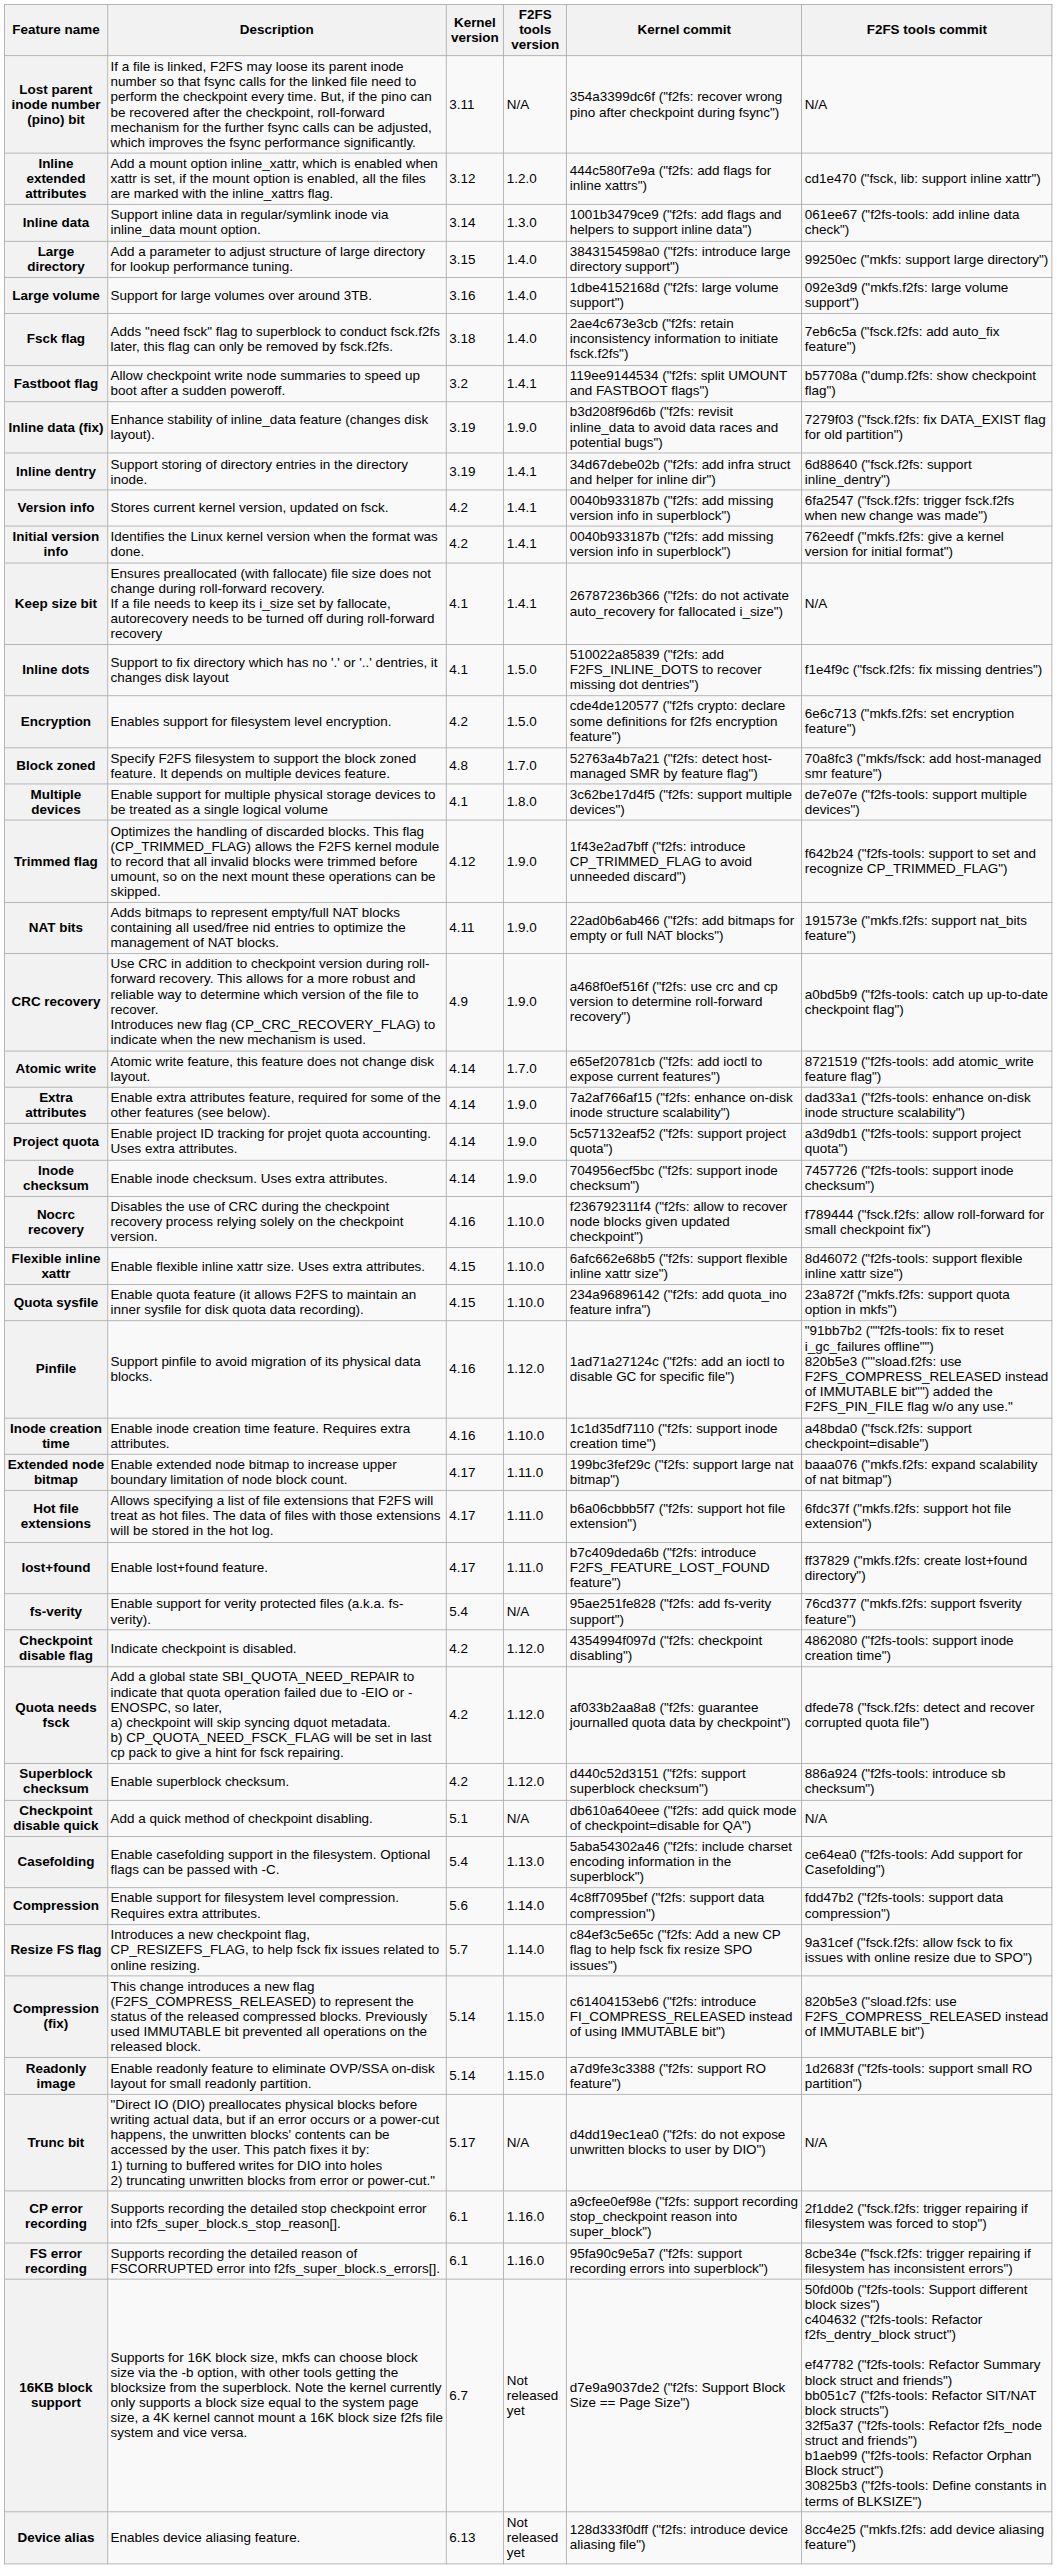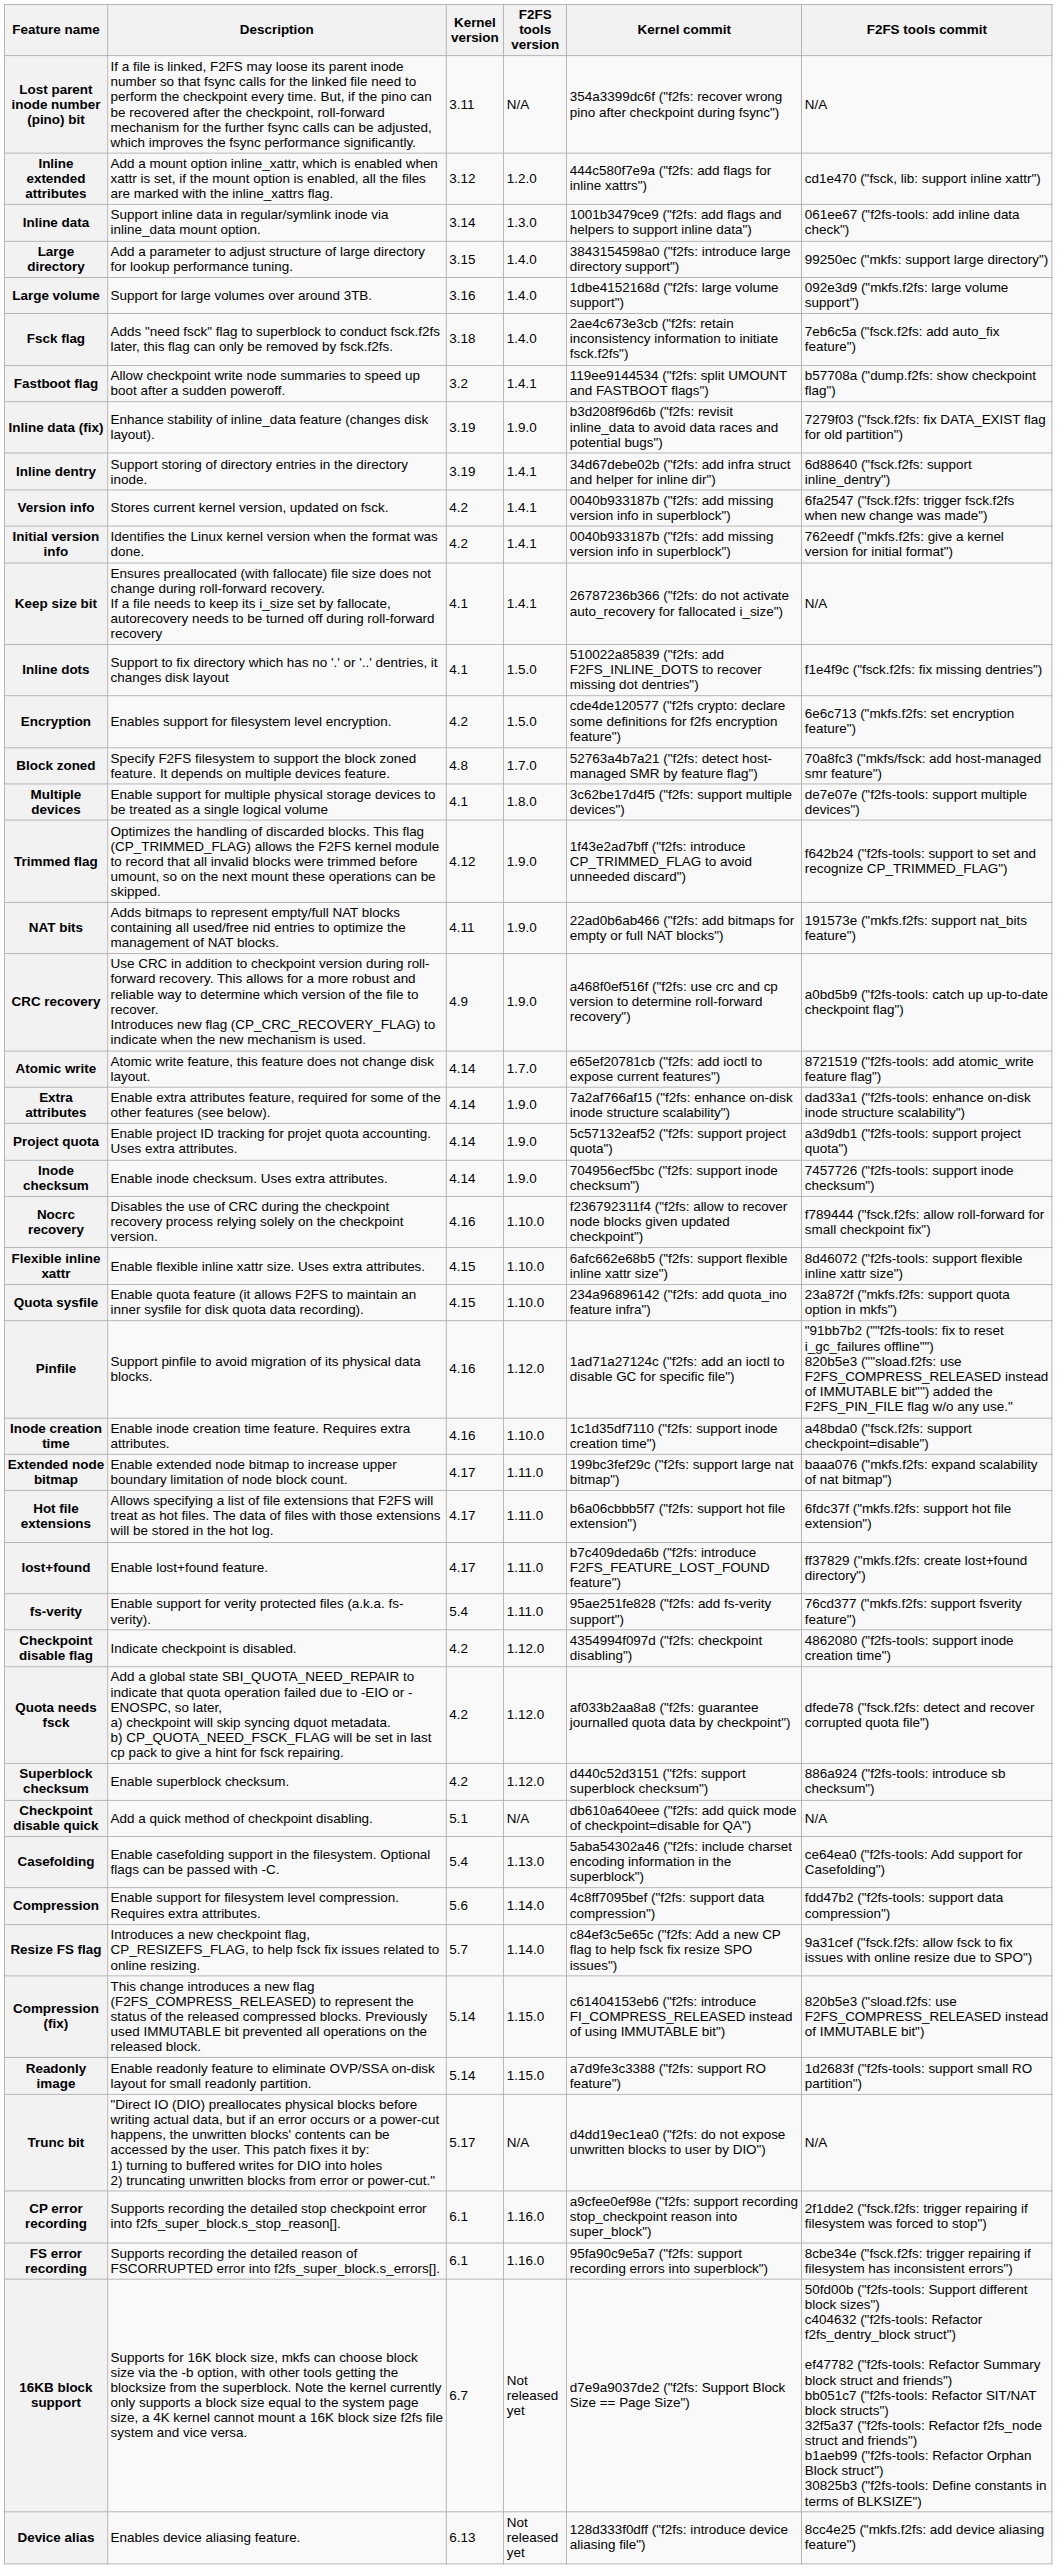fs-verity | F2FS tools version: N/A -> 1.11.0
